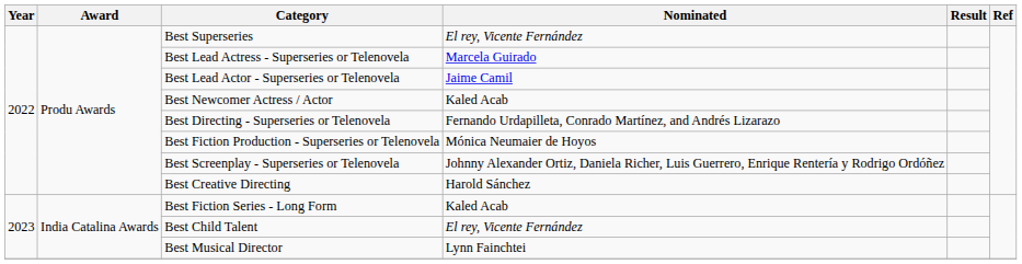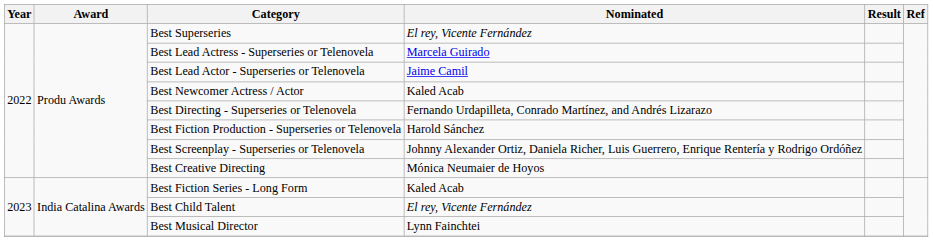Best Fiction Production - Superseries or Telenovela | Nominated: Mónica Neumaier de Hoyos -> Harold Sánchez
Best Creative Directing | Nominated: Harold Sánchez -> Mónica Neumaier de Hoyos
